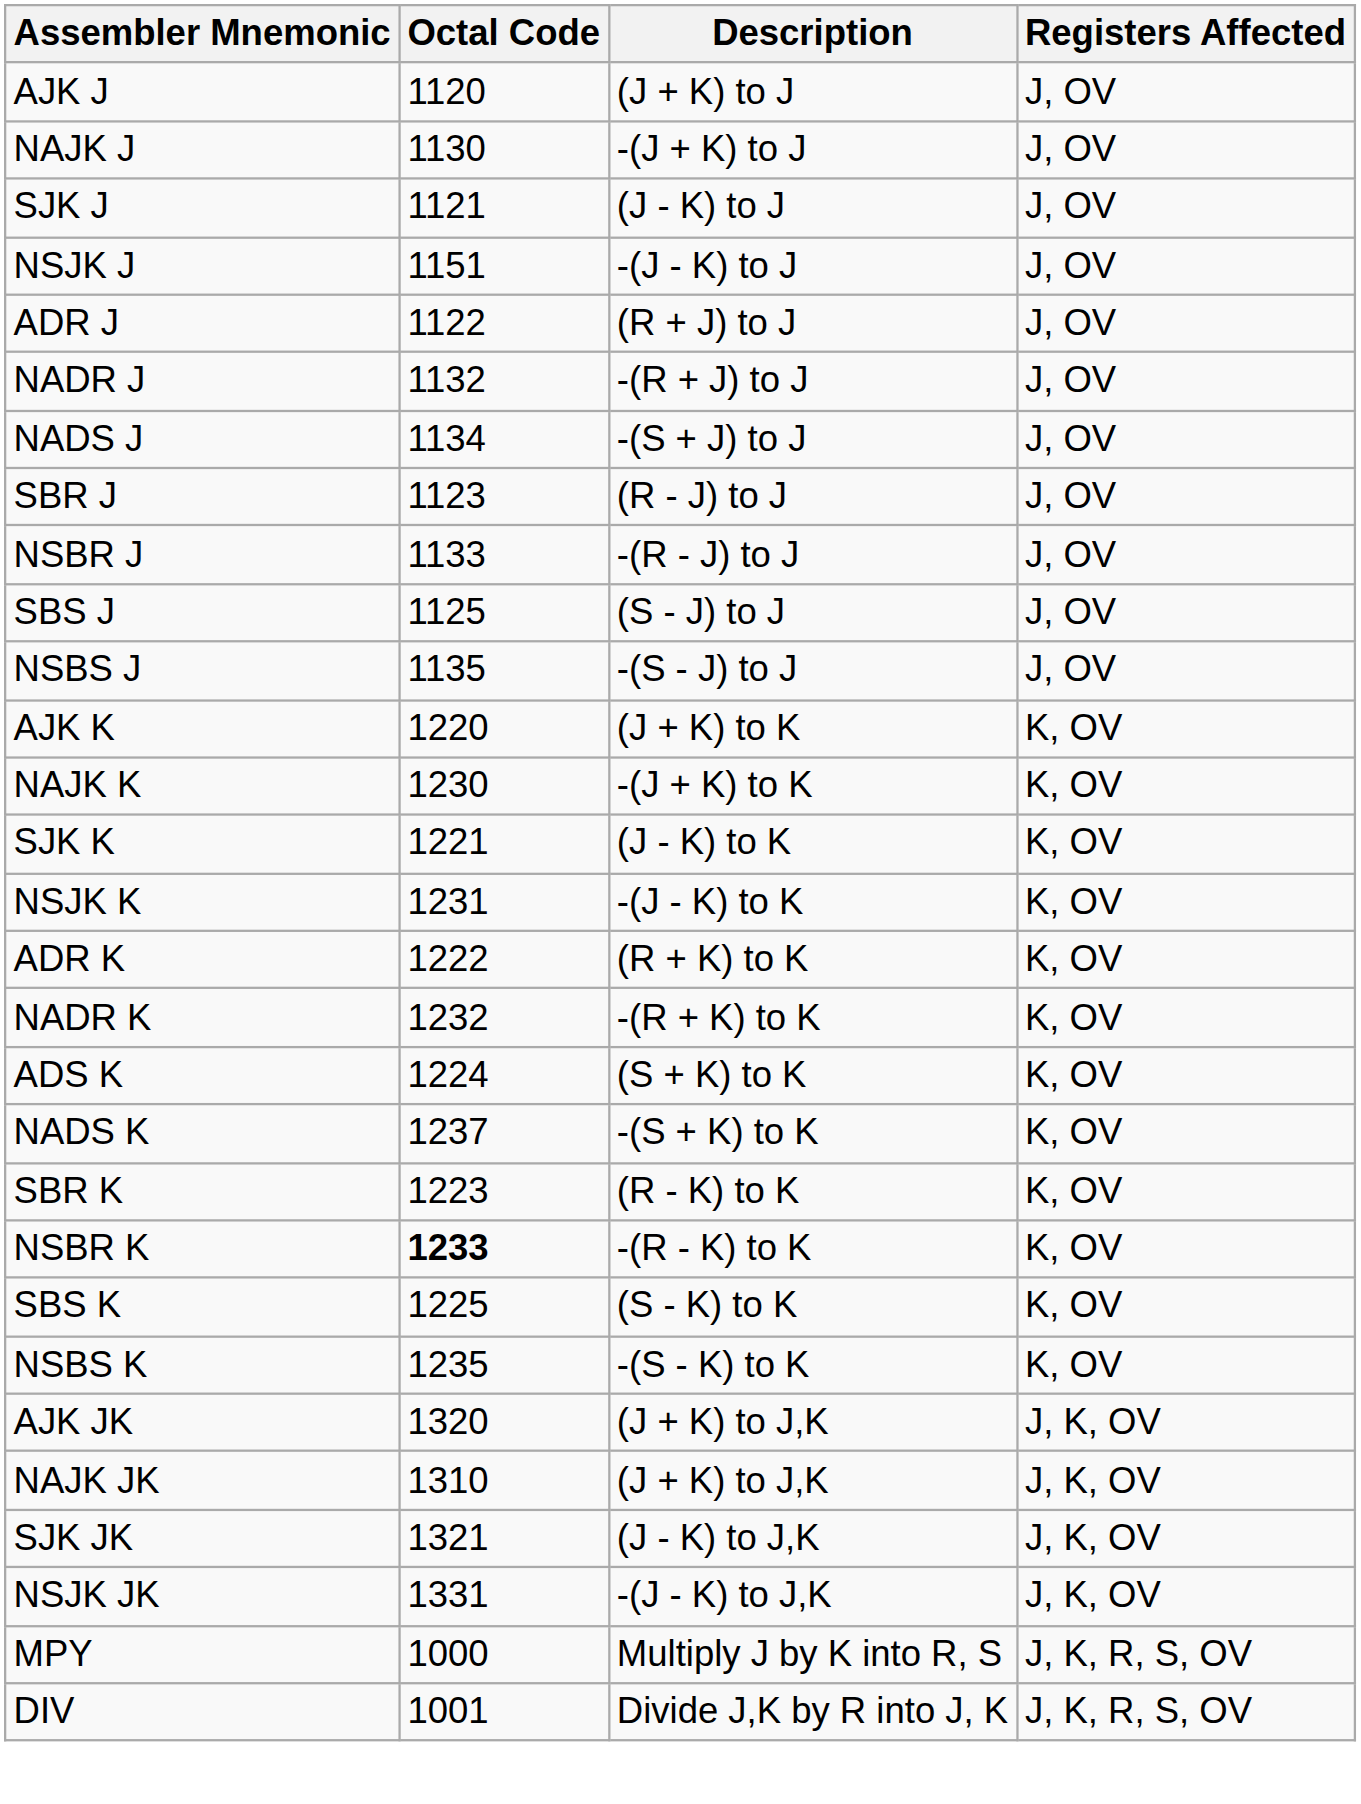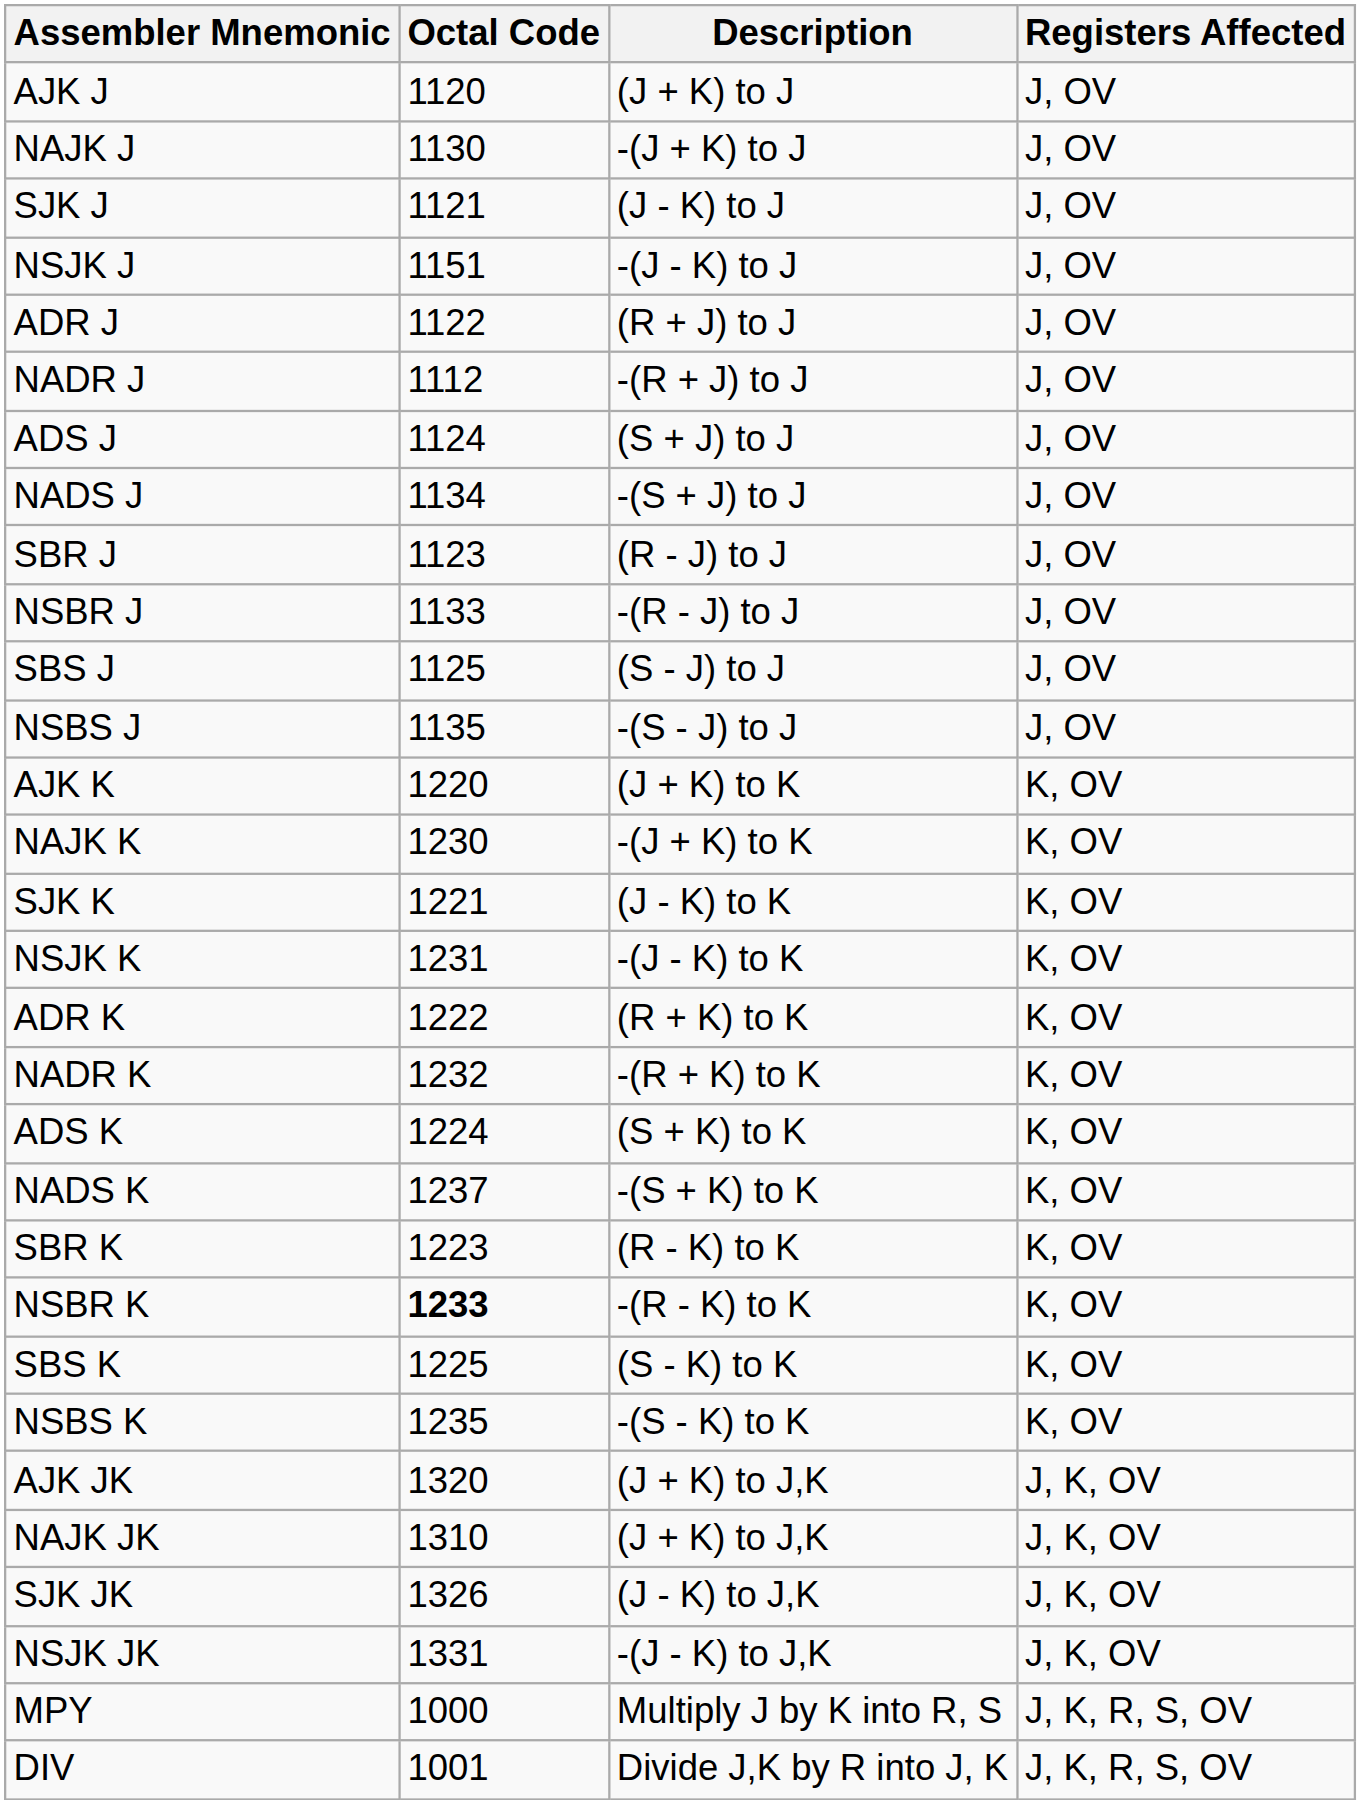NADR J | Octal Code: 1132 -> 1112
+ row: ADS J | 1124 | (S + J) to J | J, OV
SJK JK | Octal Code: 1321 -> 1326
